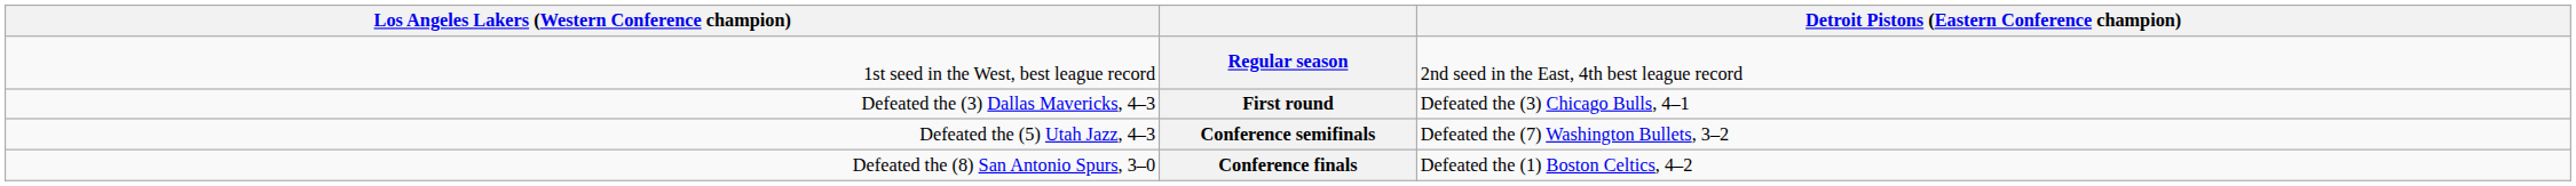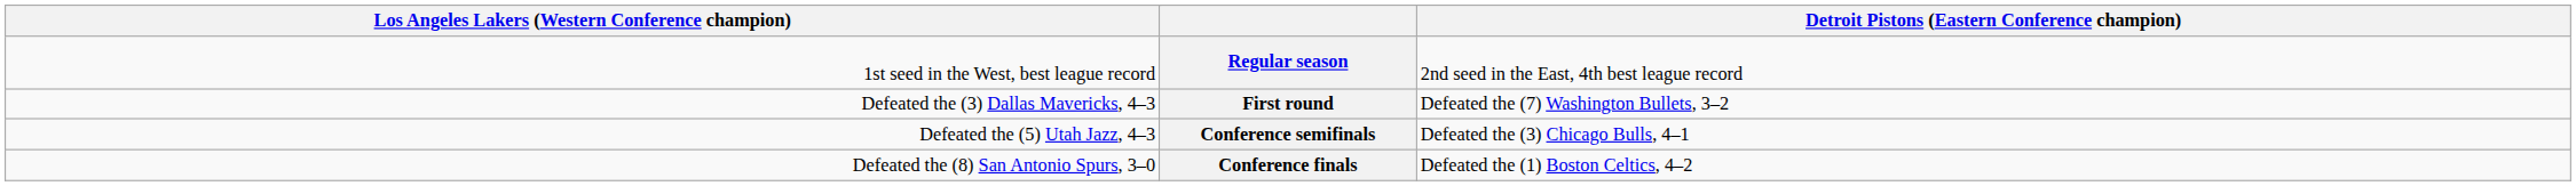First round | column 4: Defeated the (3) Chicago Bulls, 4–1 -> Defeated the (7) Washington Bullets, 3–2
Conference semifinals | column 4: Defeated the (7) Washington Bullets, 3–2 -> Defeated the (3) Chicago Bulls, 4–1
